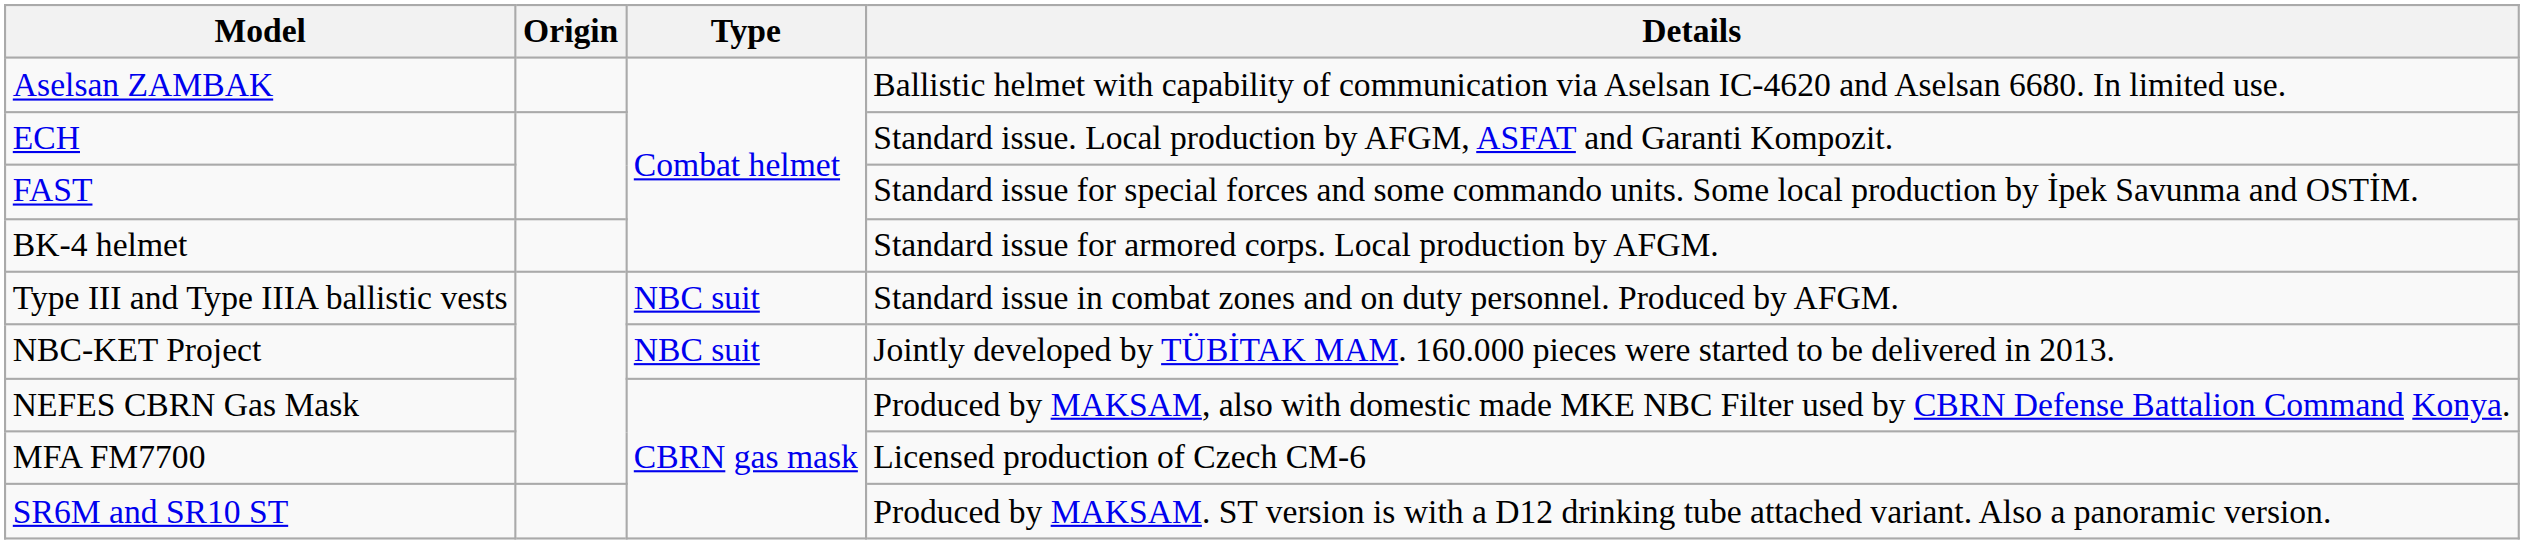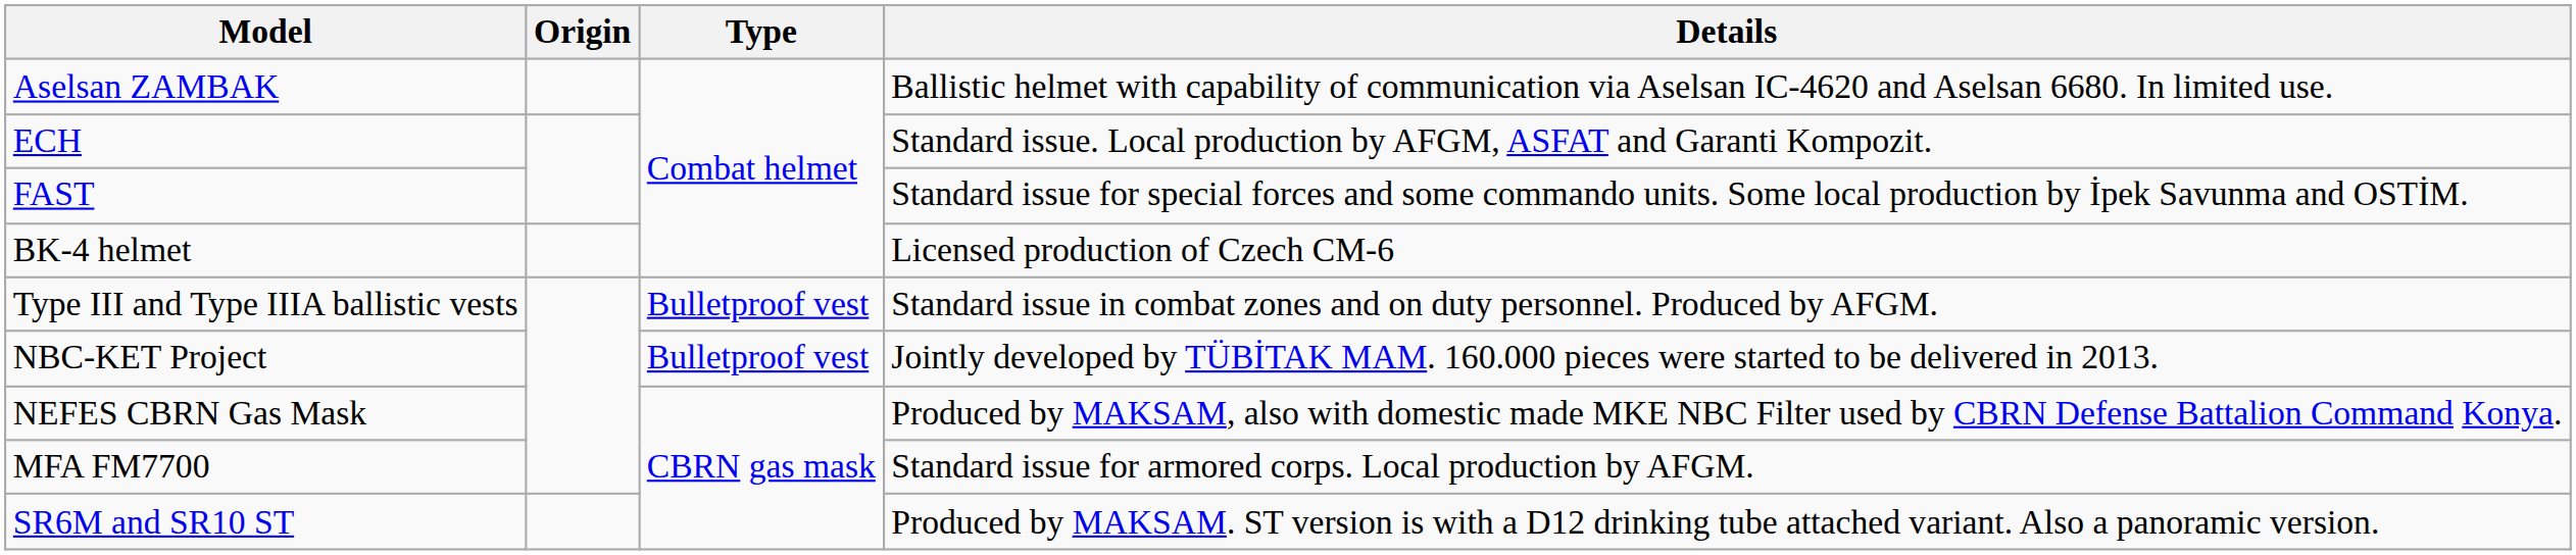BK-4 helmet | Details: Standard issue for armored corps. Local production by AFGM. -> Licensed production of Czech CM-6
Type III and Type IIIA ballistic vests | Type: NBC suit -> Bulletproof vest
NBC-KET Project | Type: NBC suit -> Bulletproof vest
MFA FM7700 | Details: Licensed production of Czech CM-6 -> Standard issue for armored corps. Local production by AFGM.
